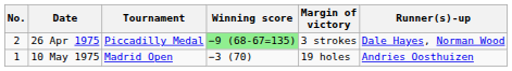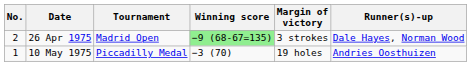26 Apr 1975 | Tournament: Piccadilly Medal -> Madrid Open
10 May 1975 | Tournament: Madrid Open -> Piccadilly Medal
